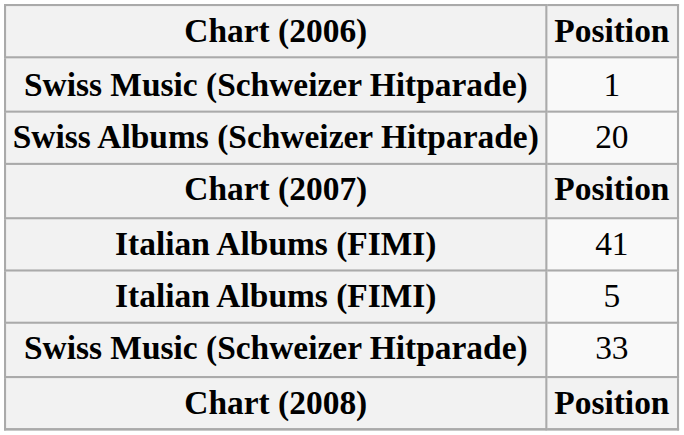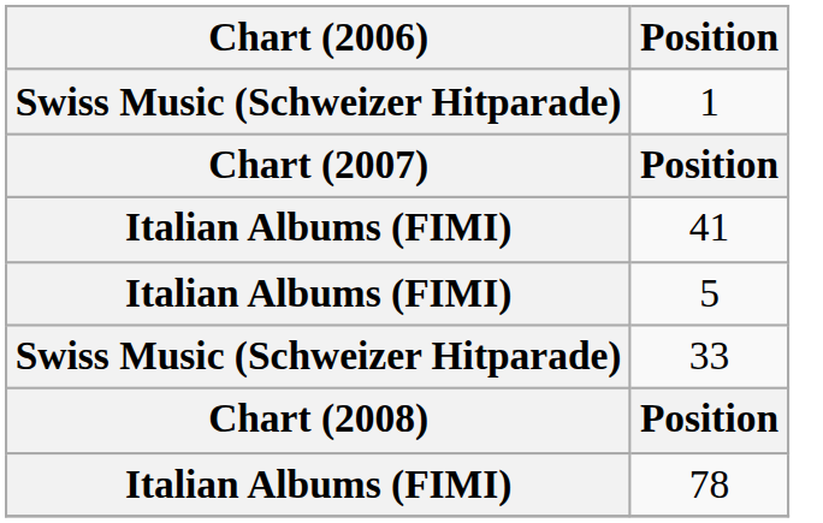- row: Swiss Albums (Schweizer Hitparade) | 20
+ row: Italian Albums (FIMI) | 78
